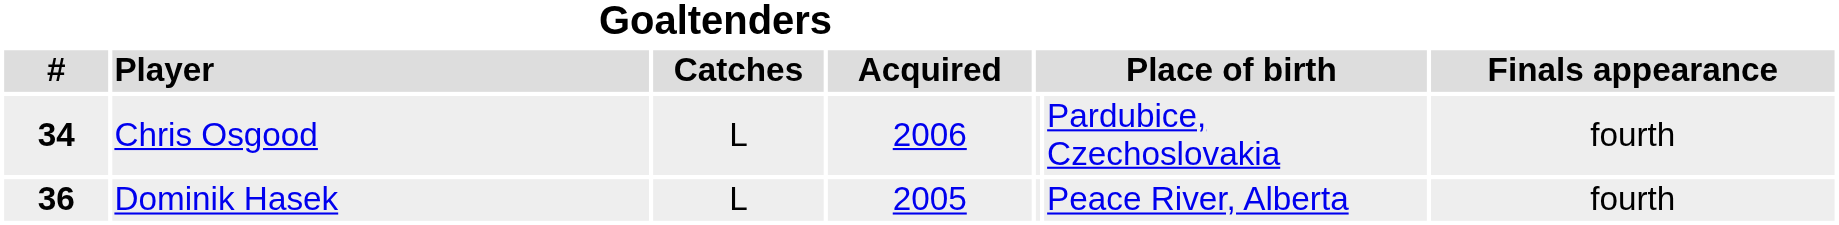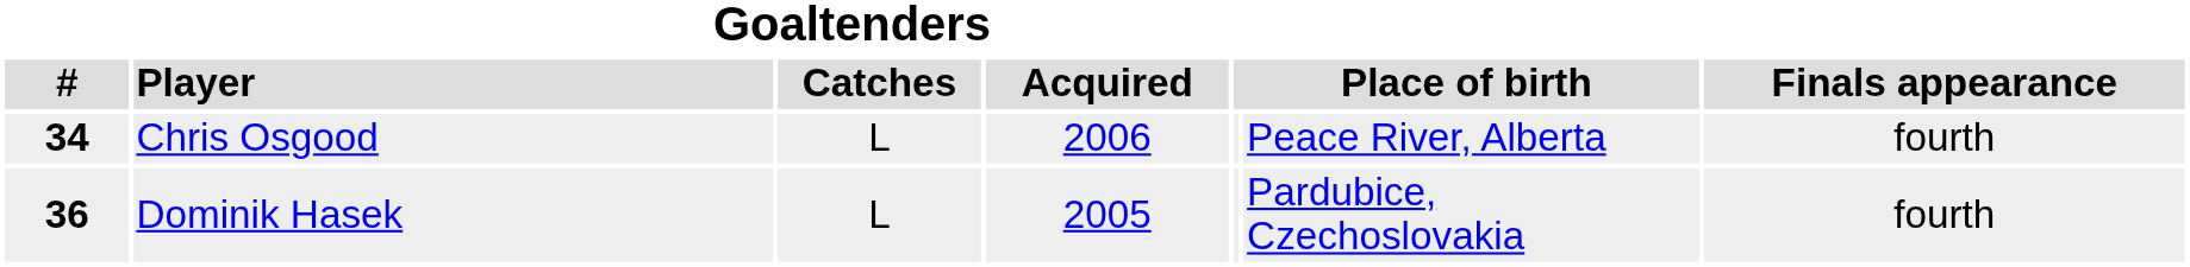Chris Osgood | column 6: Pardubice, Czechoslovakia -> Peace River, Alberta
Dominik Hasek | column 6: Peace River, Alberta -> Pardubice, Czechoslovakia
